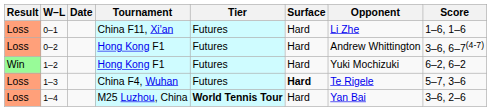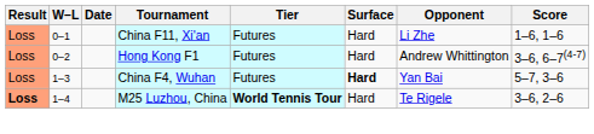- row: Win | 1–2 | Hong Kong F1 | Futures | Hard | Yuki Mochizuki | 6–2, 6–2
1–3 | Opponent: Te Rigele -> Yan Bai
1–4 | Result: normal -> bold
1–4 | Opponent: Yan Bai -> Te Rigele
